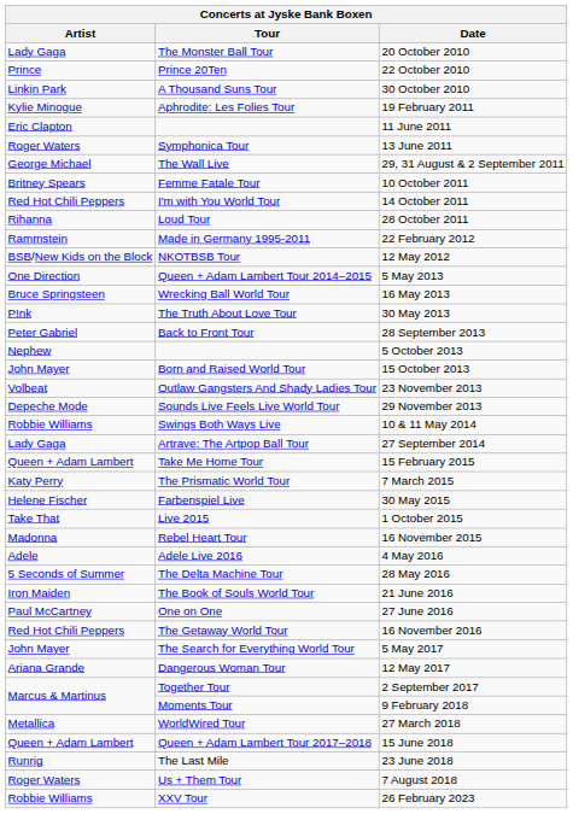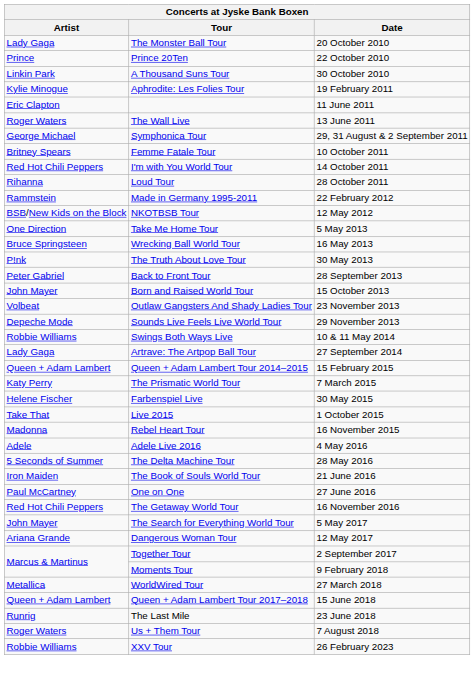13 June 2011 | Tour: Symphonica Tour -> The Wall Live
29, 31 August & 2 September 2011 | Tour: The Wall Live -> Symphonica Tour
5 May 2013 | Tour: Queen + Adam Lambert Tour 2014–2015 -> Take Me Home Tour
- row: Nephew | 5 October 2013
15 February 2015 | Tour: Take Me Home Tour -> Queen + Adam Lambert Tour 2014–2015
